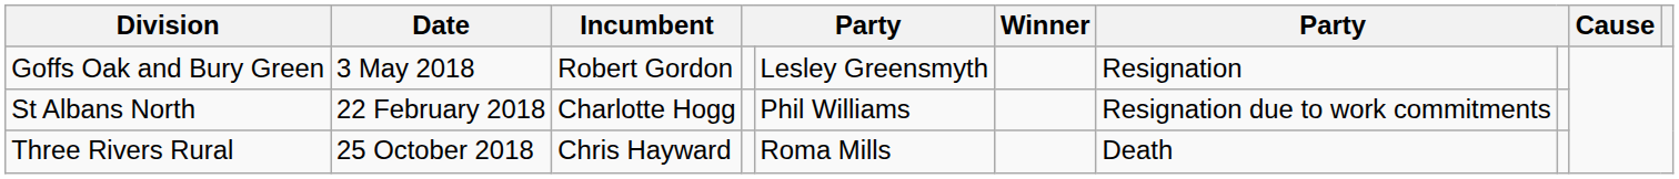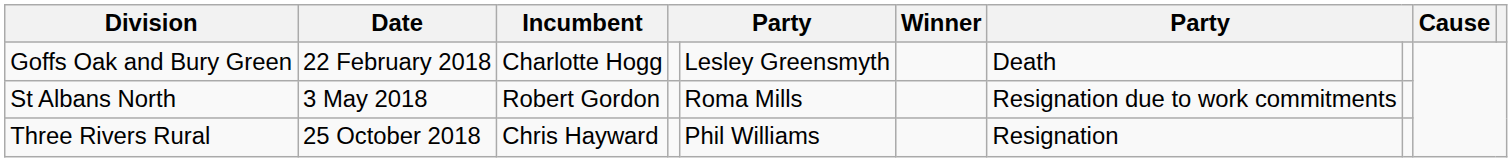Goffs Oak and Bury Green | Date: 3 May 2018 -> 22 February 2018
Goffs Oak and Bury Green | Incumbent: Robert Gordon -> Charlotte Hogg
Goffs Oak and Bury Green | column 7: Resignation -> Death
St Albans North | Date: 22 February 2018 -> 3 May 2018
St Albans North | Incumbent: Charlotte Hogg -> Robert Gordon
St Albans North | column 5: Phil Williams -> Roma Mills
Three Rivers Rural | column 5: Roma Mills -> Phil Williams
Three Rivers Rural | column 7: Death -> Resignation
